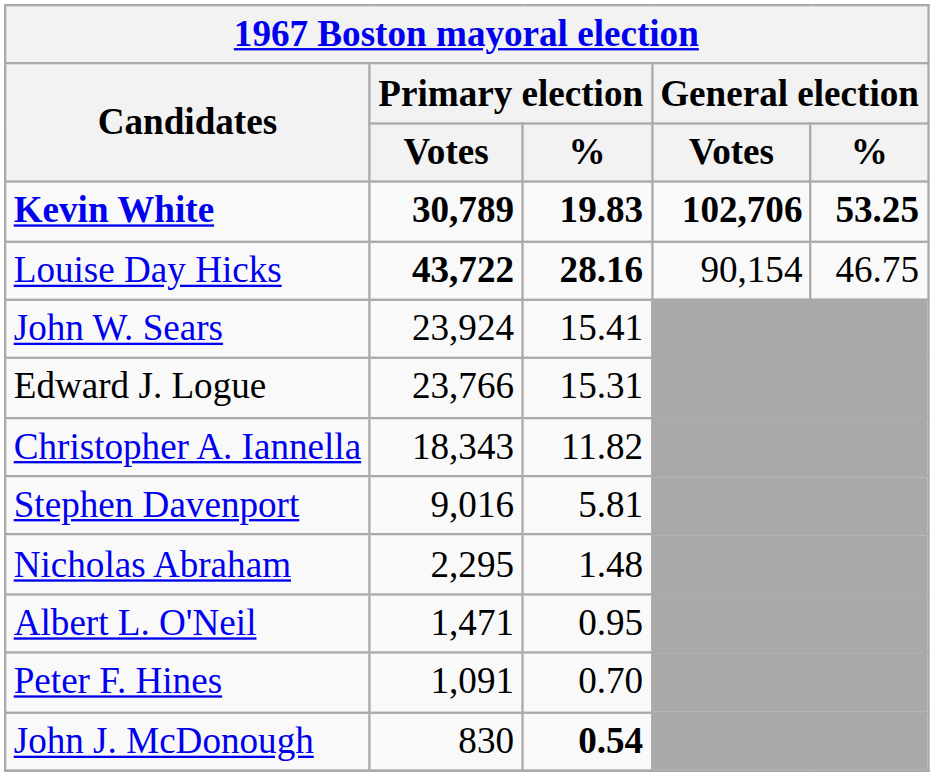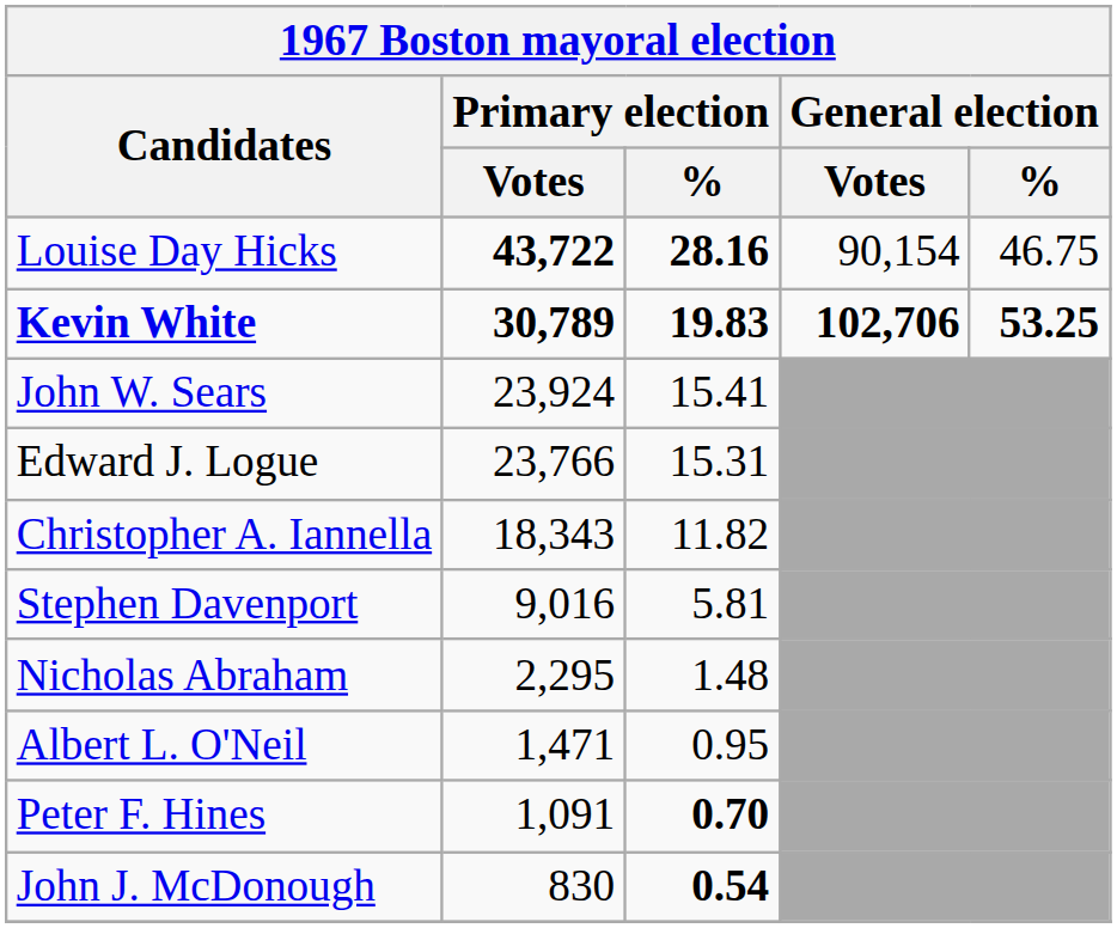rows swapped: Kevin White <-> Louise Day Hicks
Peter F. Hines | Primary election / %: normal -> bold
